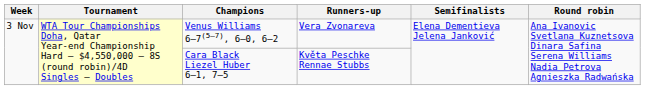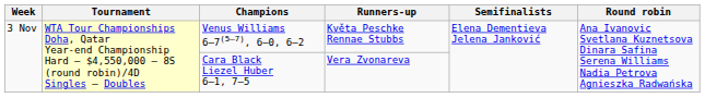Venus Williams 6–7(5–7), 6–0, 6–2 | Runners-up: Vera Zvonareva -> Květa Peschke Rennae Stubbs
Cara Black Liezel Huber 6–1, 7–5 | Runners-up: Květa Peschke Rennae Stubbs -> Vera Zvonareva
